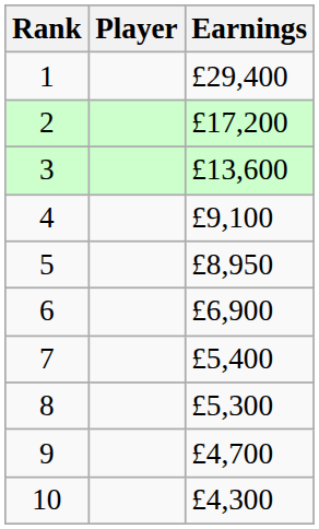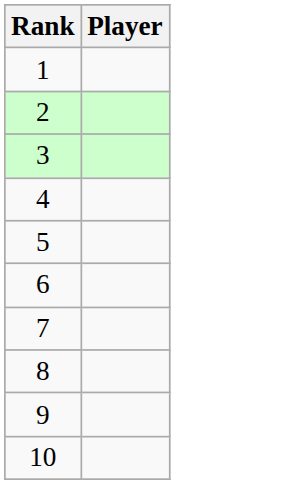- column: Earnings | £29,400 | £17,200 | £13,600 | £9,100 | £8,950 | £6,900 | £5,400 | £5,300 | £4,700 | £4,300
